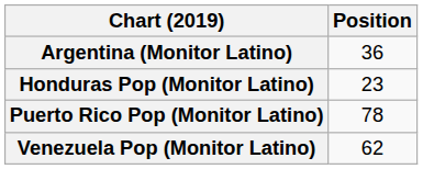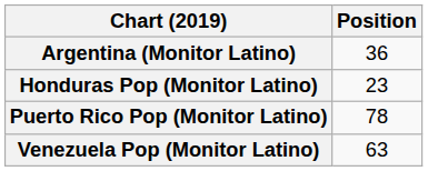Venezuela Pop (Monitor Latino) | Position: 62 -> 63
